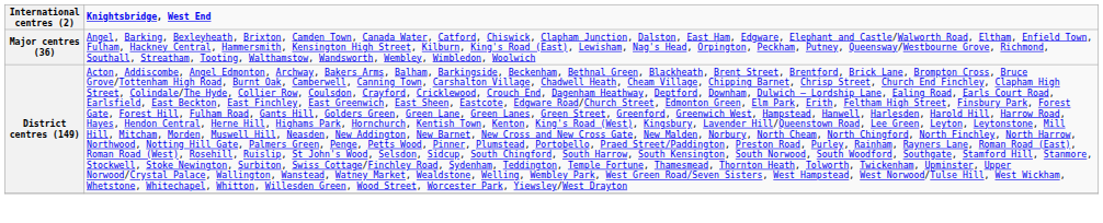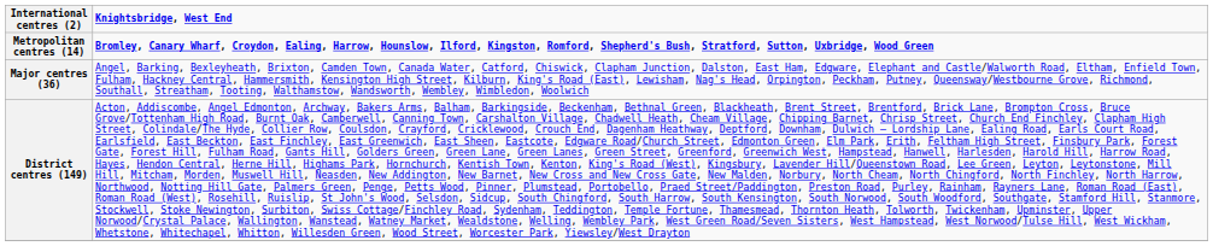+ row: Metropolitan centres (14) | Bromley, Canary Wharf, Croydon, Ealing, Harrow, Hounslow, Ilford, Kingston, Romford, Shepherd's Bush, Stratford, Sutton, Uxbridge, Wood Green
